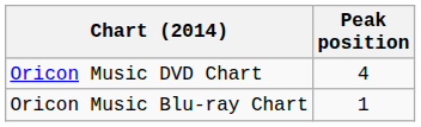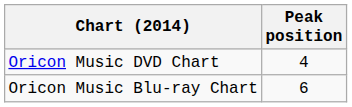Oricon Music Blu-ray Chart | Peak position: 1 -> 6
